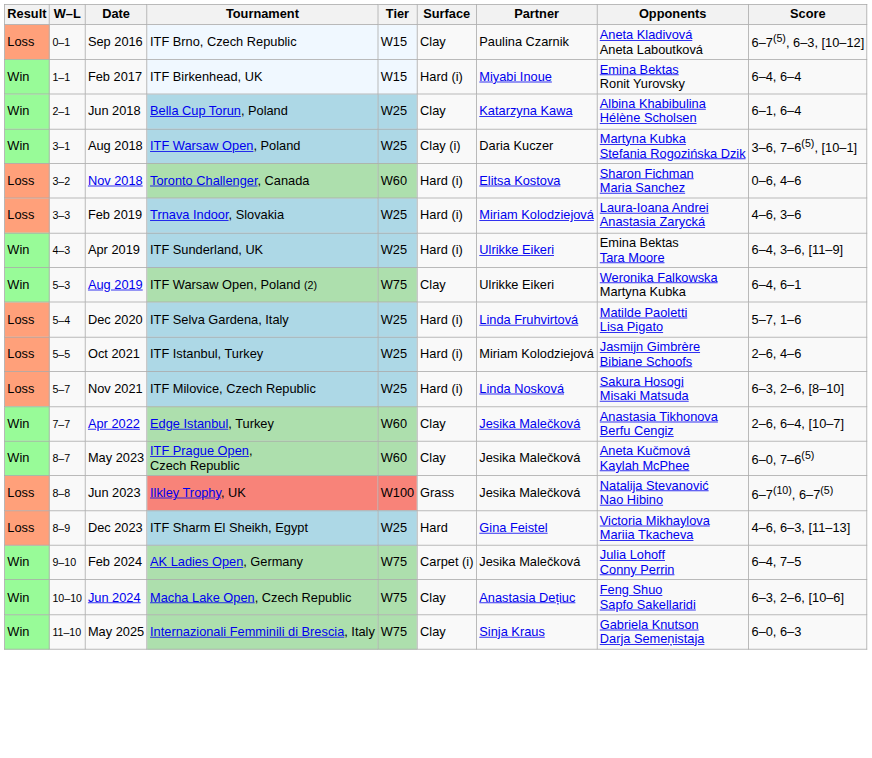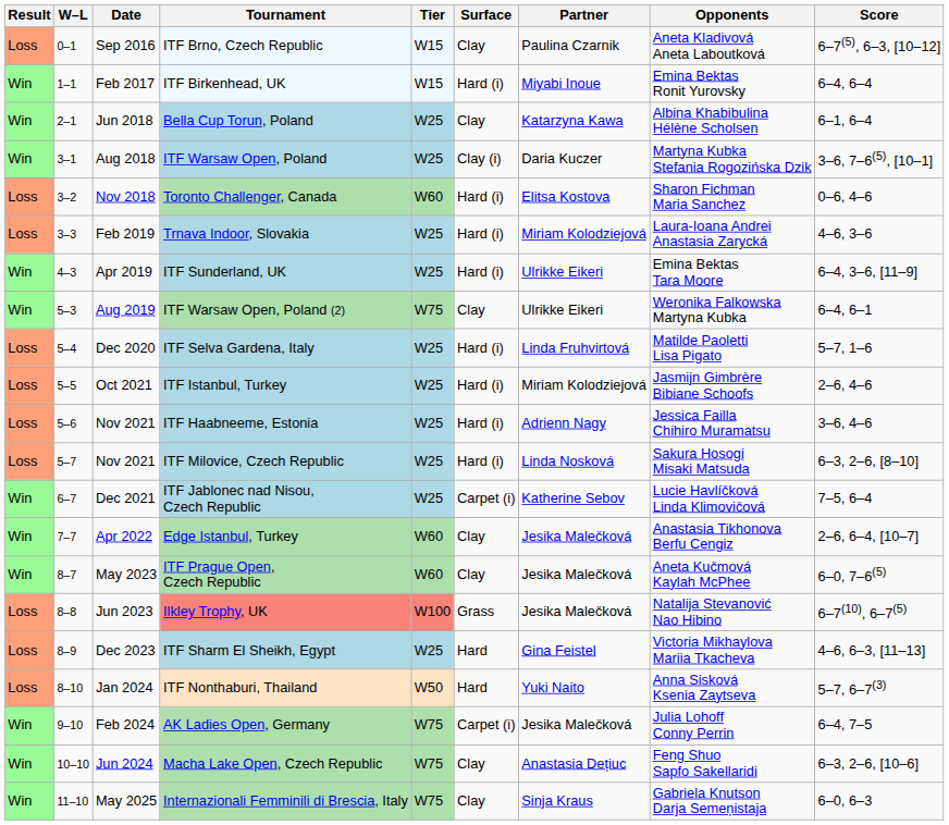+ row: Loss | 5–6 | Nov 2021 | ITF Haabneeme, Estonia | W25 | Hard (i) | Adrienn Nagy | Jessica Failla Chihiro Muramatsu | 3–6, 4–6
+ row: Win | 6–7 | Dec 2021 | ITF Jablonec nad Nisou, Czech Republic | W25 | Carpet (i) | Katherine Sebov | Lucie Havlíčková Linda Klimovičová | 7–5, 6–4
+ row: Loss | 8–10 | Jan 2024 | ITF Nonthaburi, Thailand | W50 | Hard | Yuki Naito | Anna Sisková Ksenia Zaytseva | 5–7, 6–7(3)
